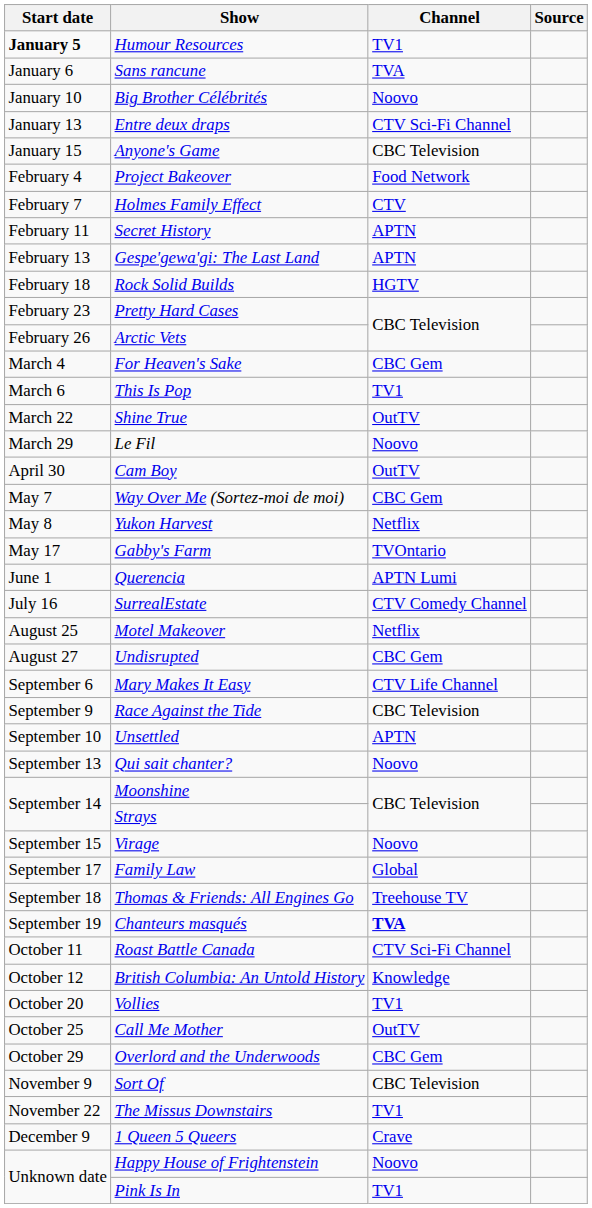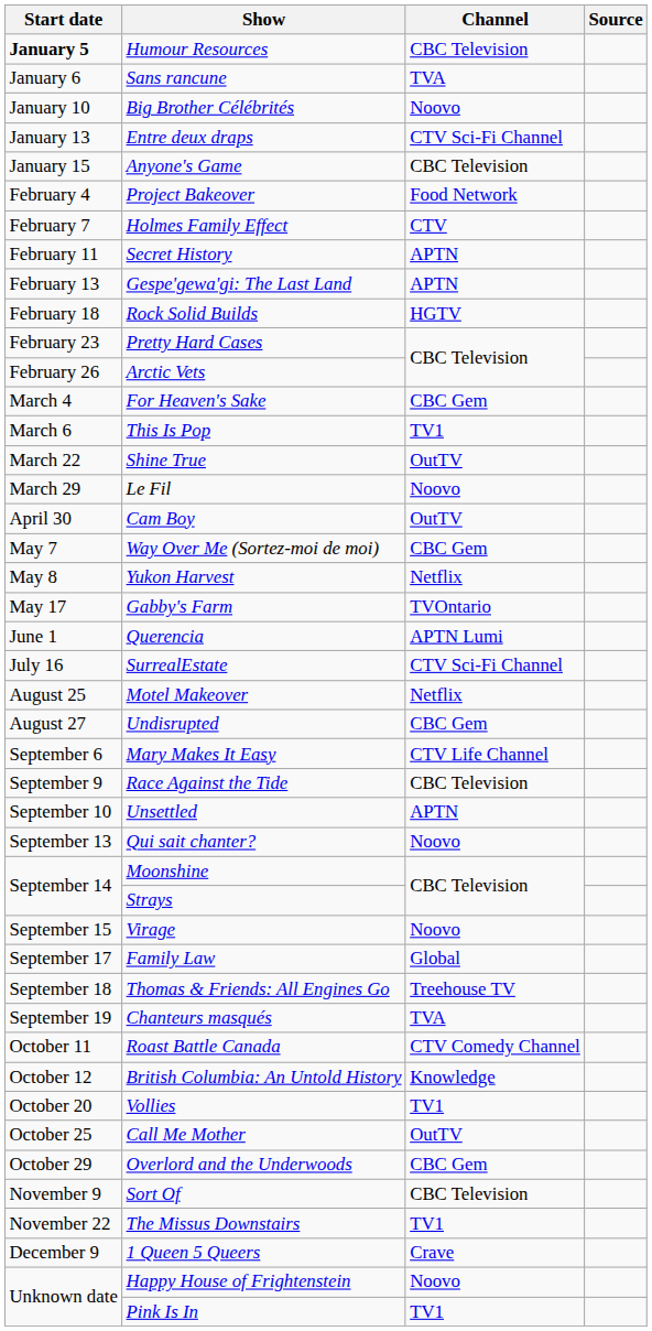Humour Resources | Channel: TV1 -> CBC Television
SurrealEstate | Channel: CTV Comedy Channel -> CTV Sci-Fi Channel
Chanteurs masqués | Channel: bold -> normal
Roast Battle Canada | Channel: CTV Sci-Fi Channel -> CTV Comedy Channel
